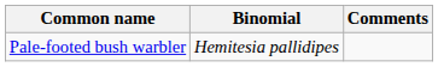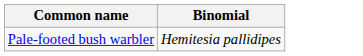- column: Comments
